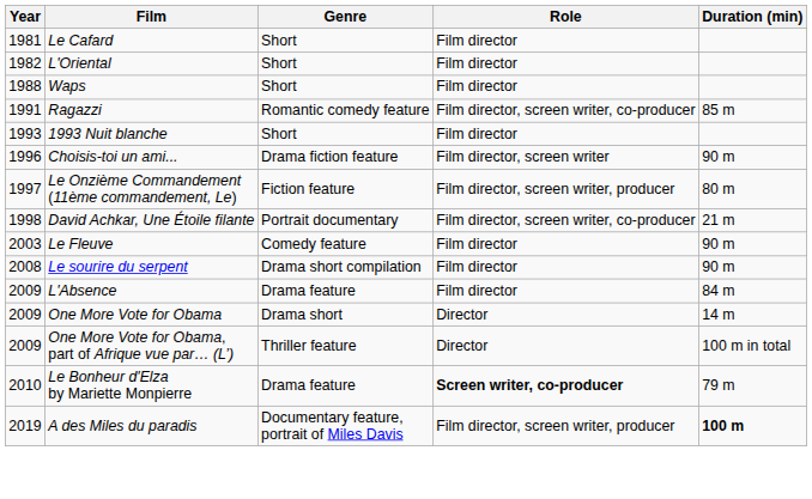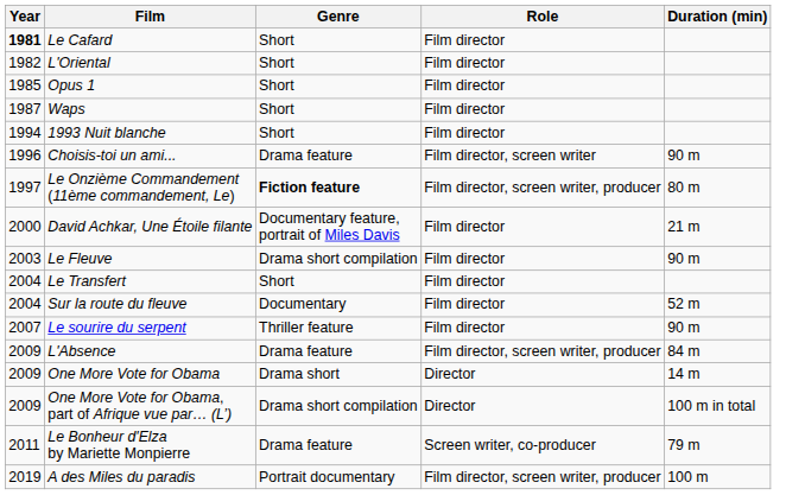Le Cafard | Year: normal -> bold
+ row: 1985 | Opus 1 | Short | Film director
Waps | Year: 1988 -> 1987
- row: 1991 | Ragazzi | Romantic comedy feature | Film director, screen writer, co-producer | 85 m
1993 Nuit blanche | Year: 1993 -> 1994
Choisis-toi un ami... | Genre: Drama fiction feature -> Drama feature
Le Onzième Commandement (11ème commandement, Le) | Genre: normal -> bold
David Achkar, Une Étoile filante | Year: 1998 -> 2000
David Achkar, Une Étoile filante | Genre: Portrait documentary -> Documentary feature, portrait of Miles Davis
David Achkar, Une Étoile filante | Role: Film director, screen writer, co-producer -> Film director
Le Fleuve | Genre: Comedy feature -> Drama short compilation
+ row: 2004 | Le Transfert | Short | Film director
+ row: 2004 | Sur la route du fleuve | Documentary | Film director | 52 m
Le sourire du serpent | Year: 2008 -> 2007
Le sourire du serpent | Genre: Drama short compilation -> Thriller feature
L'Absence | Role: Film director -> Film director, screen writer, producer
One More Vote for Obama, part of Afrique vue par… (L’) | Genre: Thriller feature -> Drama short compilation
Le Bonheur d'Elza by Mariette Monpierre | Year: 2010 -> 2011
Le Bonheur d'Elza by Mariette Monpierre | Role: bold -> normal
A des Miles du paradis | Genre: Documentary feature, portrait of Miles Davis -> Portrait documentary
A des Miles du paradis | Duration (min): bold -> normal
